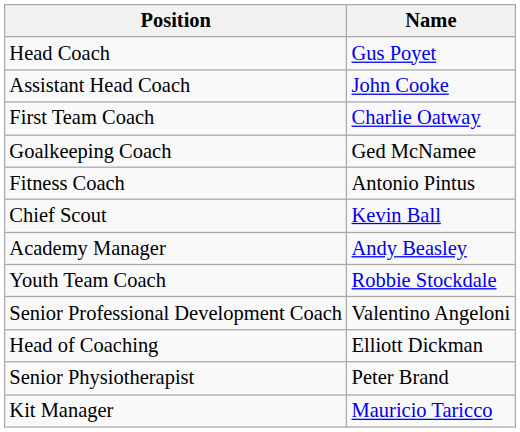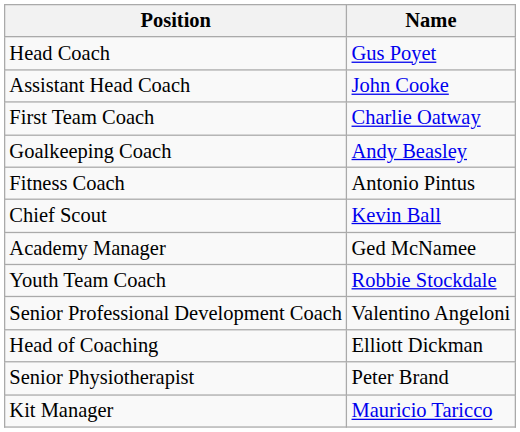Goalkeeping Coach | Name: Ged McNamee -> Andy Beasley
Academy Manager | Name: Andy Beasley -> Ged McNamee
